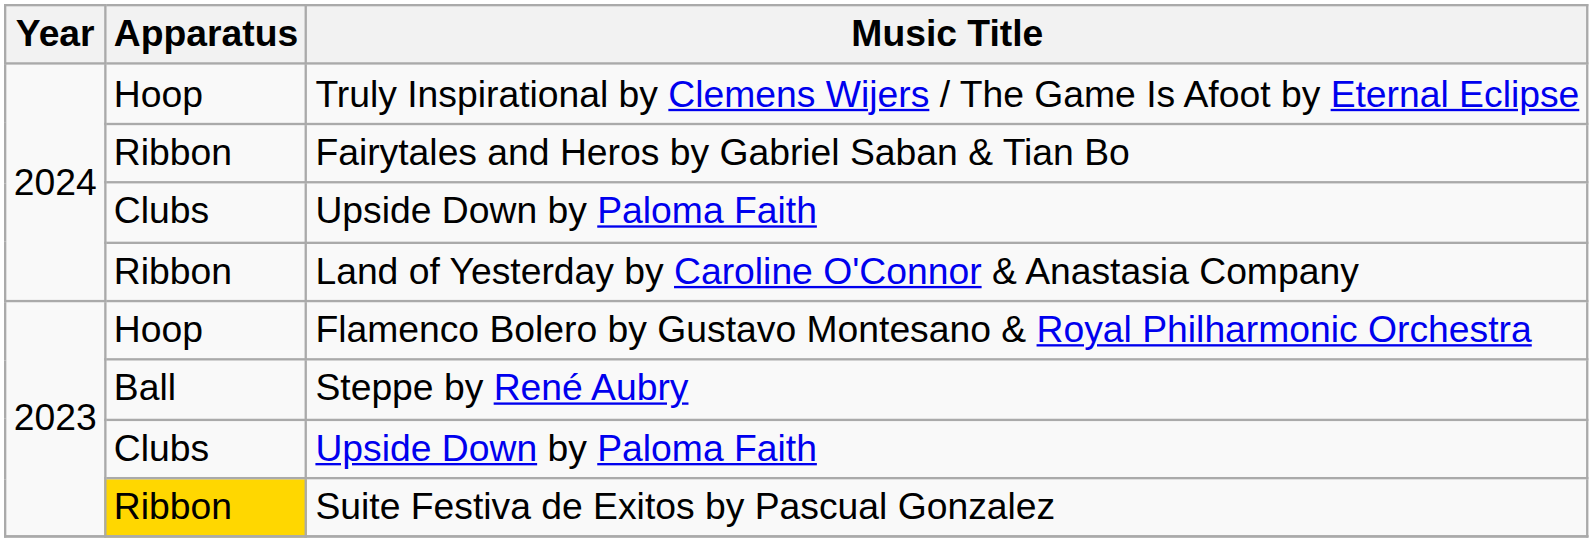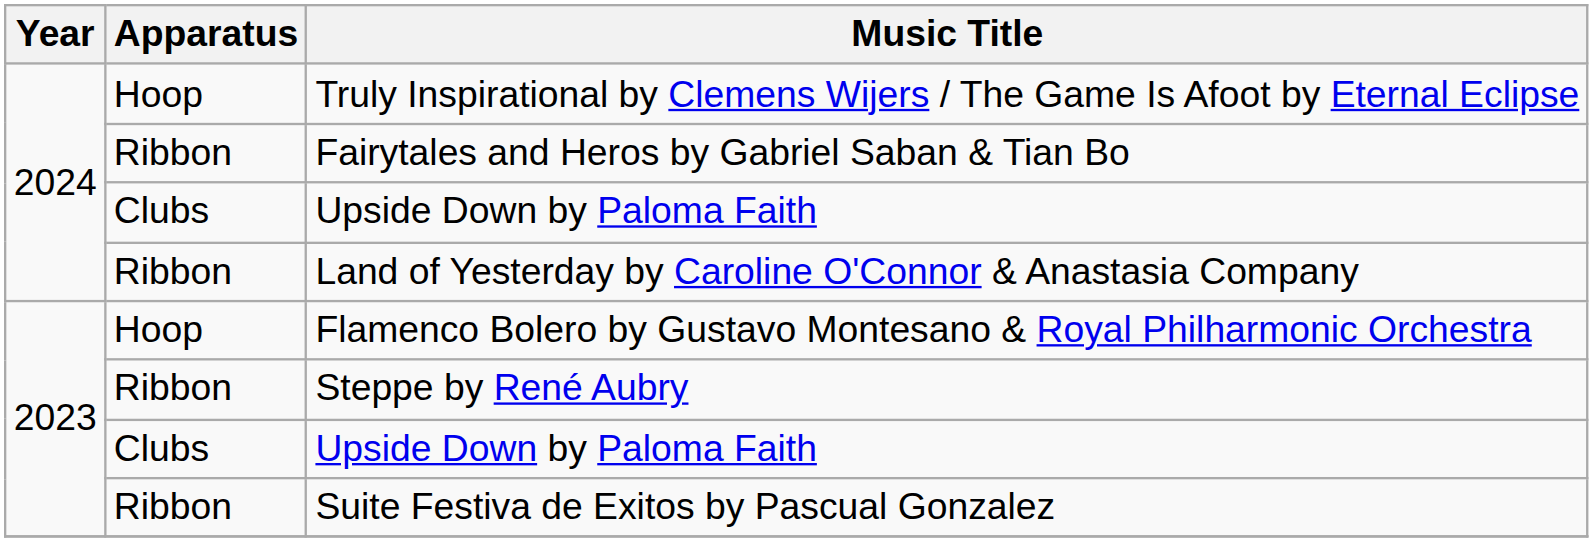Steppe by René Aubry | Apparatus: Ball -> Ribbon
Suite Festiva de Exitos by Pascual Gonzalez | Apparatus: gold background -> no background
